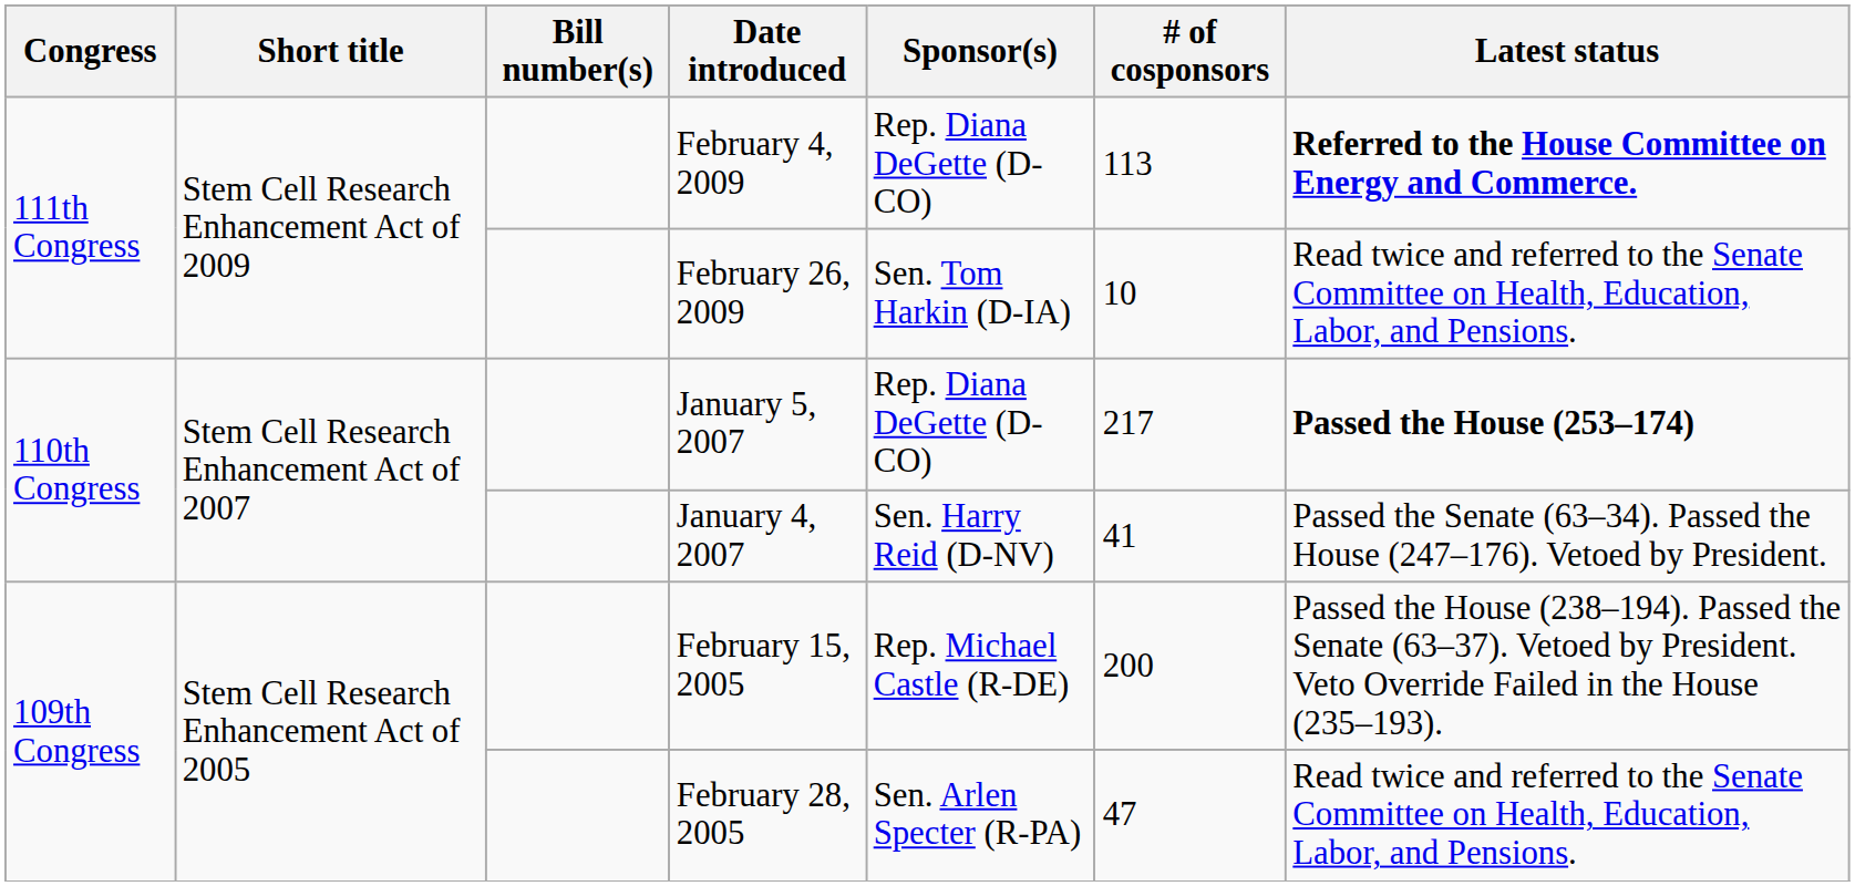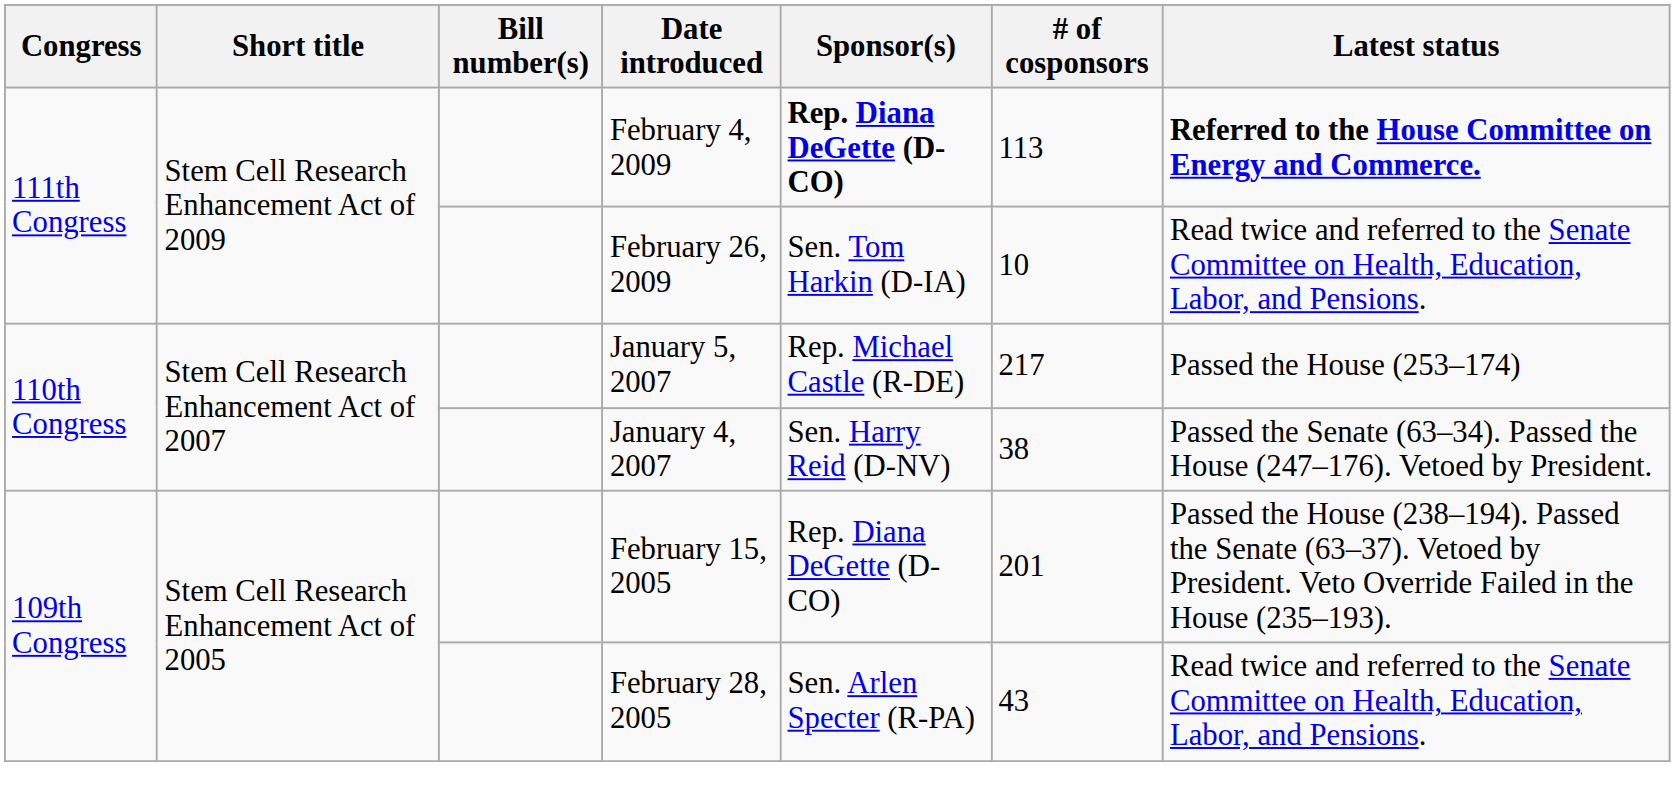February 4, 2009 | Sponsor(s): normal -> bold
January 5, 2007 | Sponsor(s): Rep. Diana DeGette (D-CO) -> Rep. Michael Castle (R-DE)
January 5, 2007 | Latest status: bold -> normal
January 4, 2007 | # of cosponsors: 41 -> 38
February 15, 2005 | Sponsor(s): Rep. Michael Castle (R-DE) -> Rep. Diana DeGette (D-CO)
February 15, 2005 | # of cosponsors: 200 -> 201
February 28, 2005 | # of cosponsors: 47 -> 43
